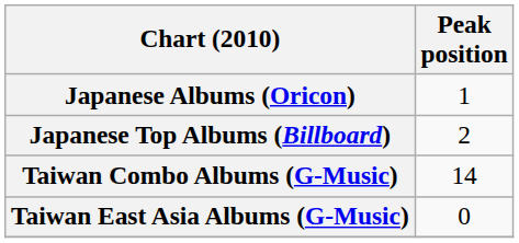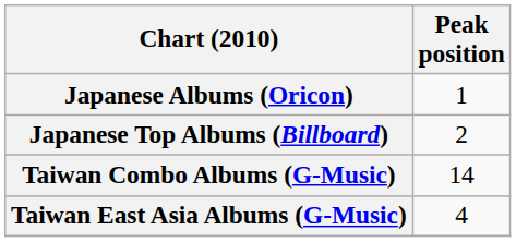Taiwan East Asia Albums (G-Music) | Peak position: 0 -> 4
